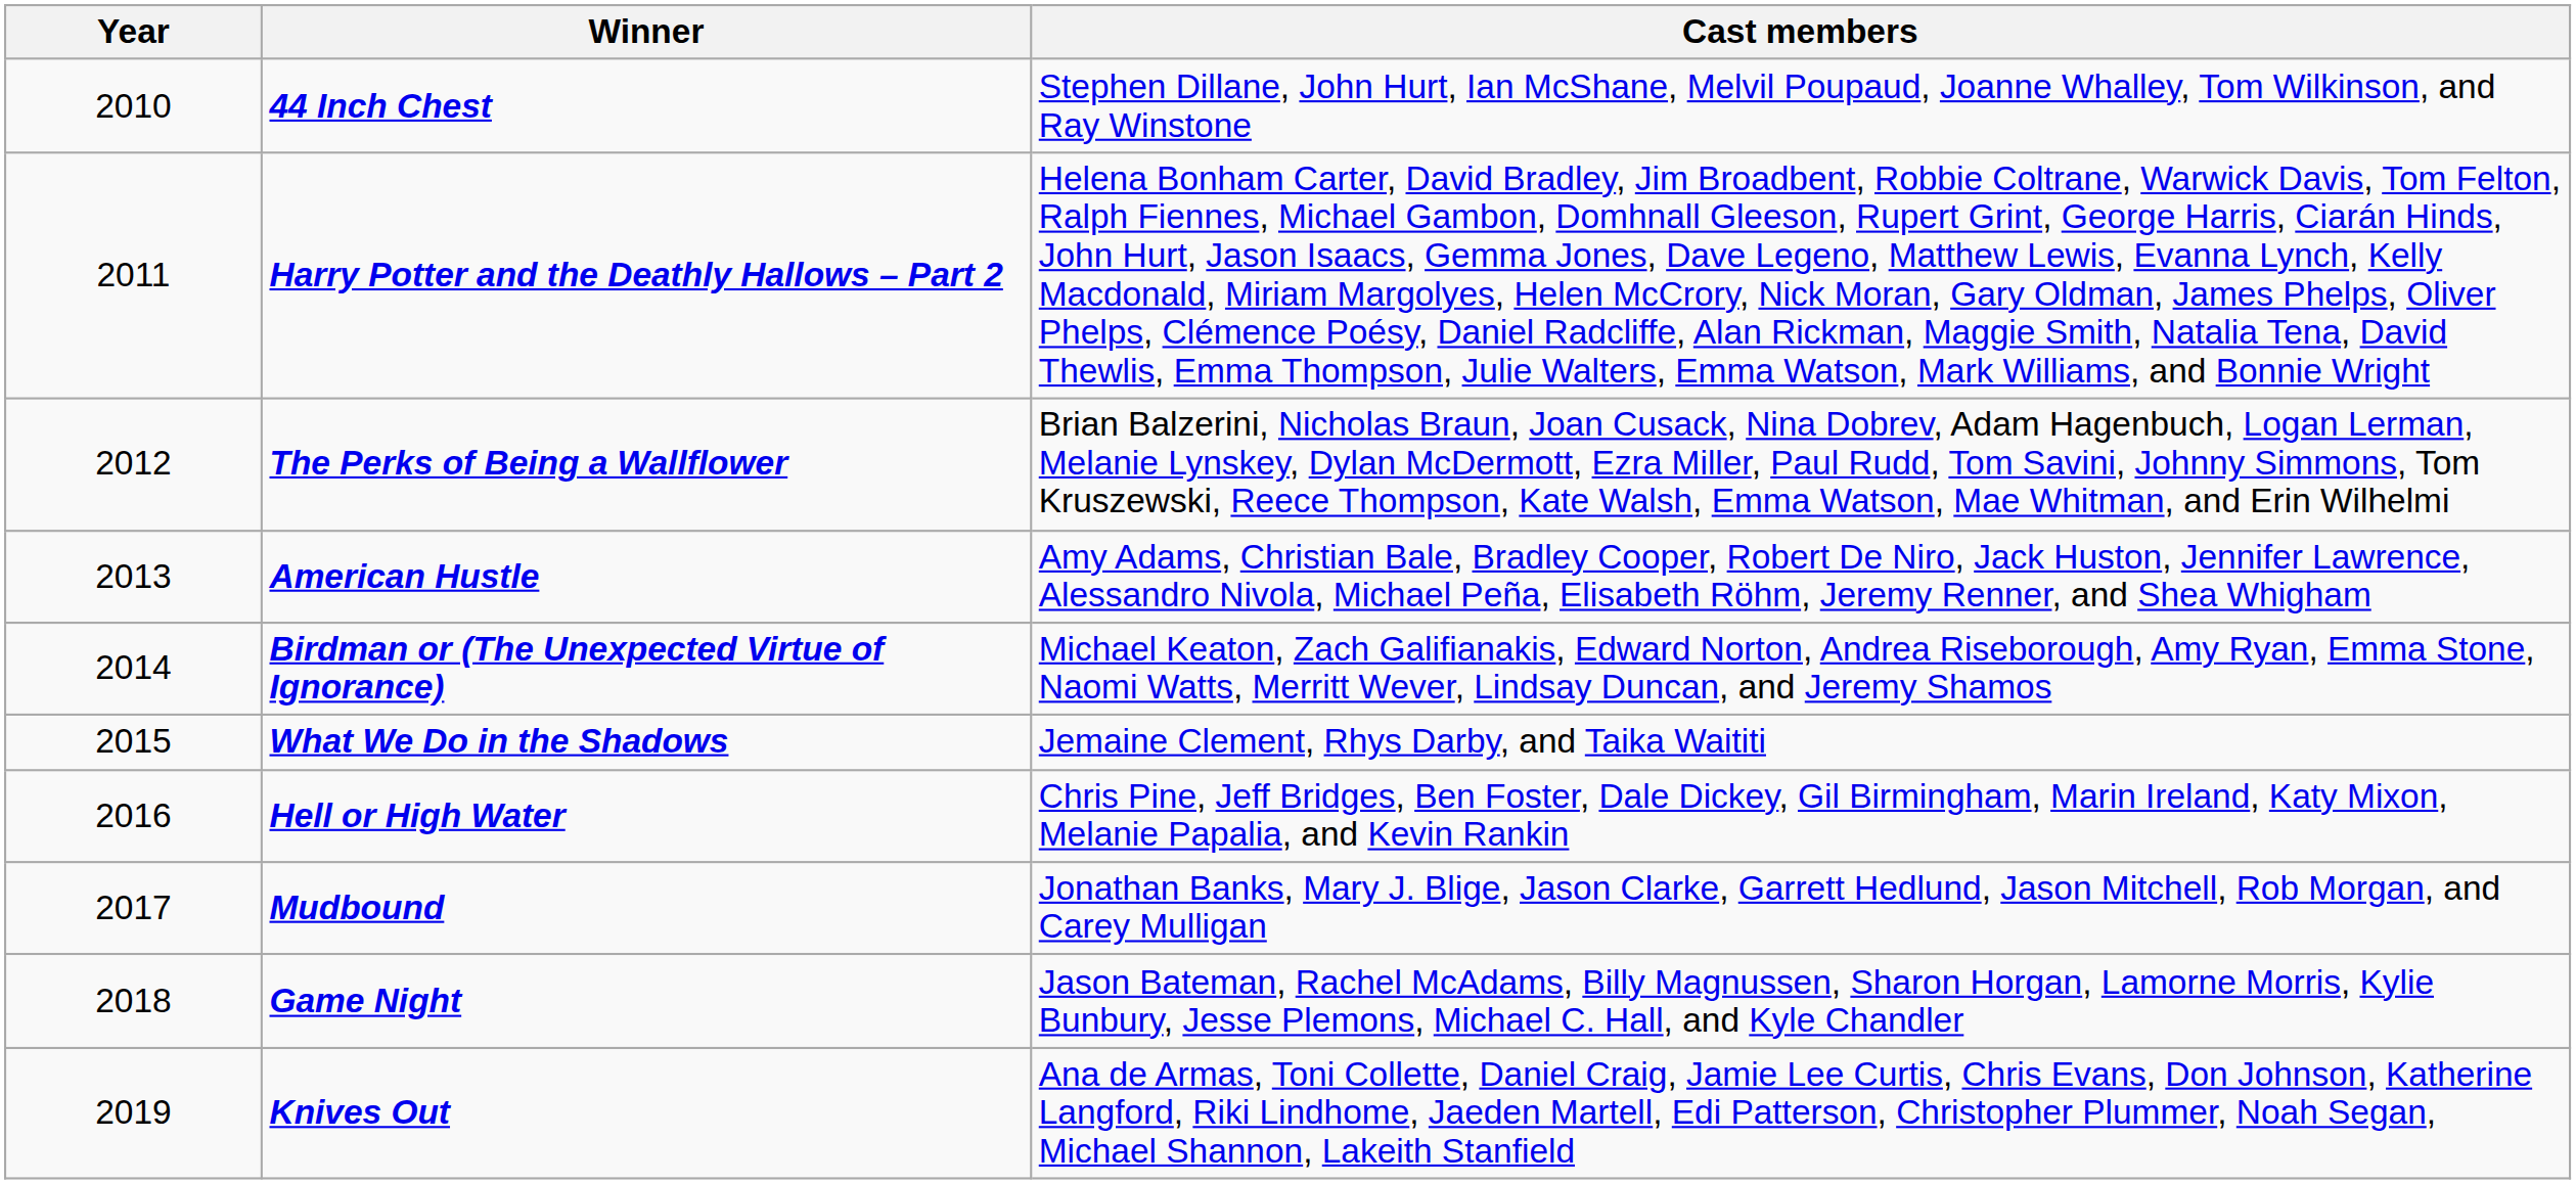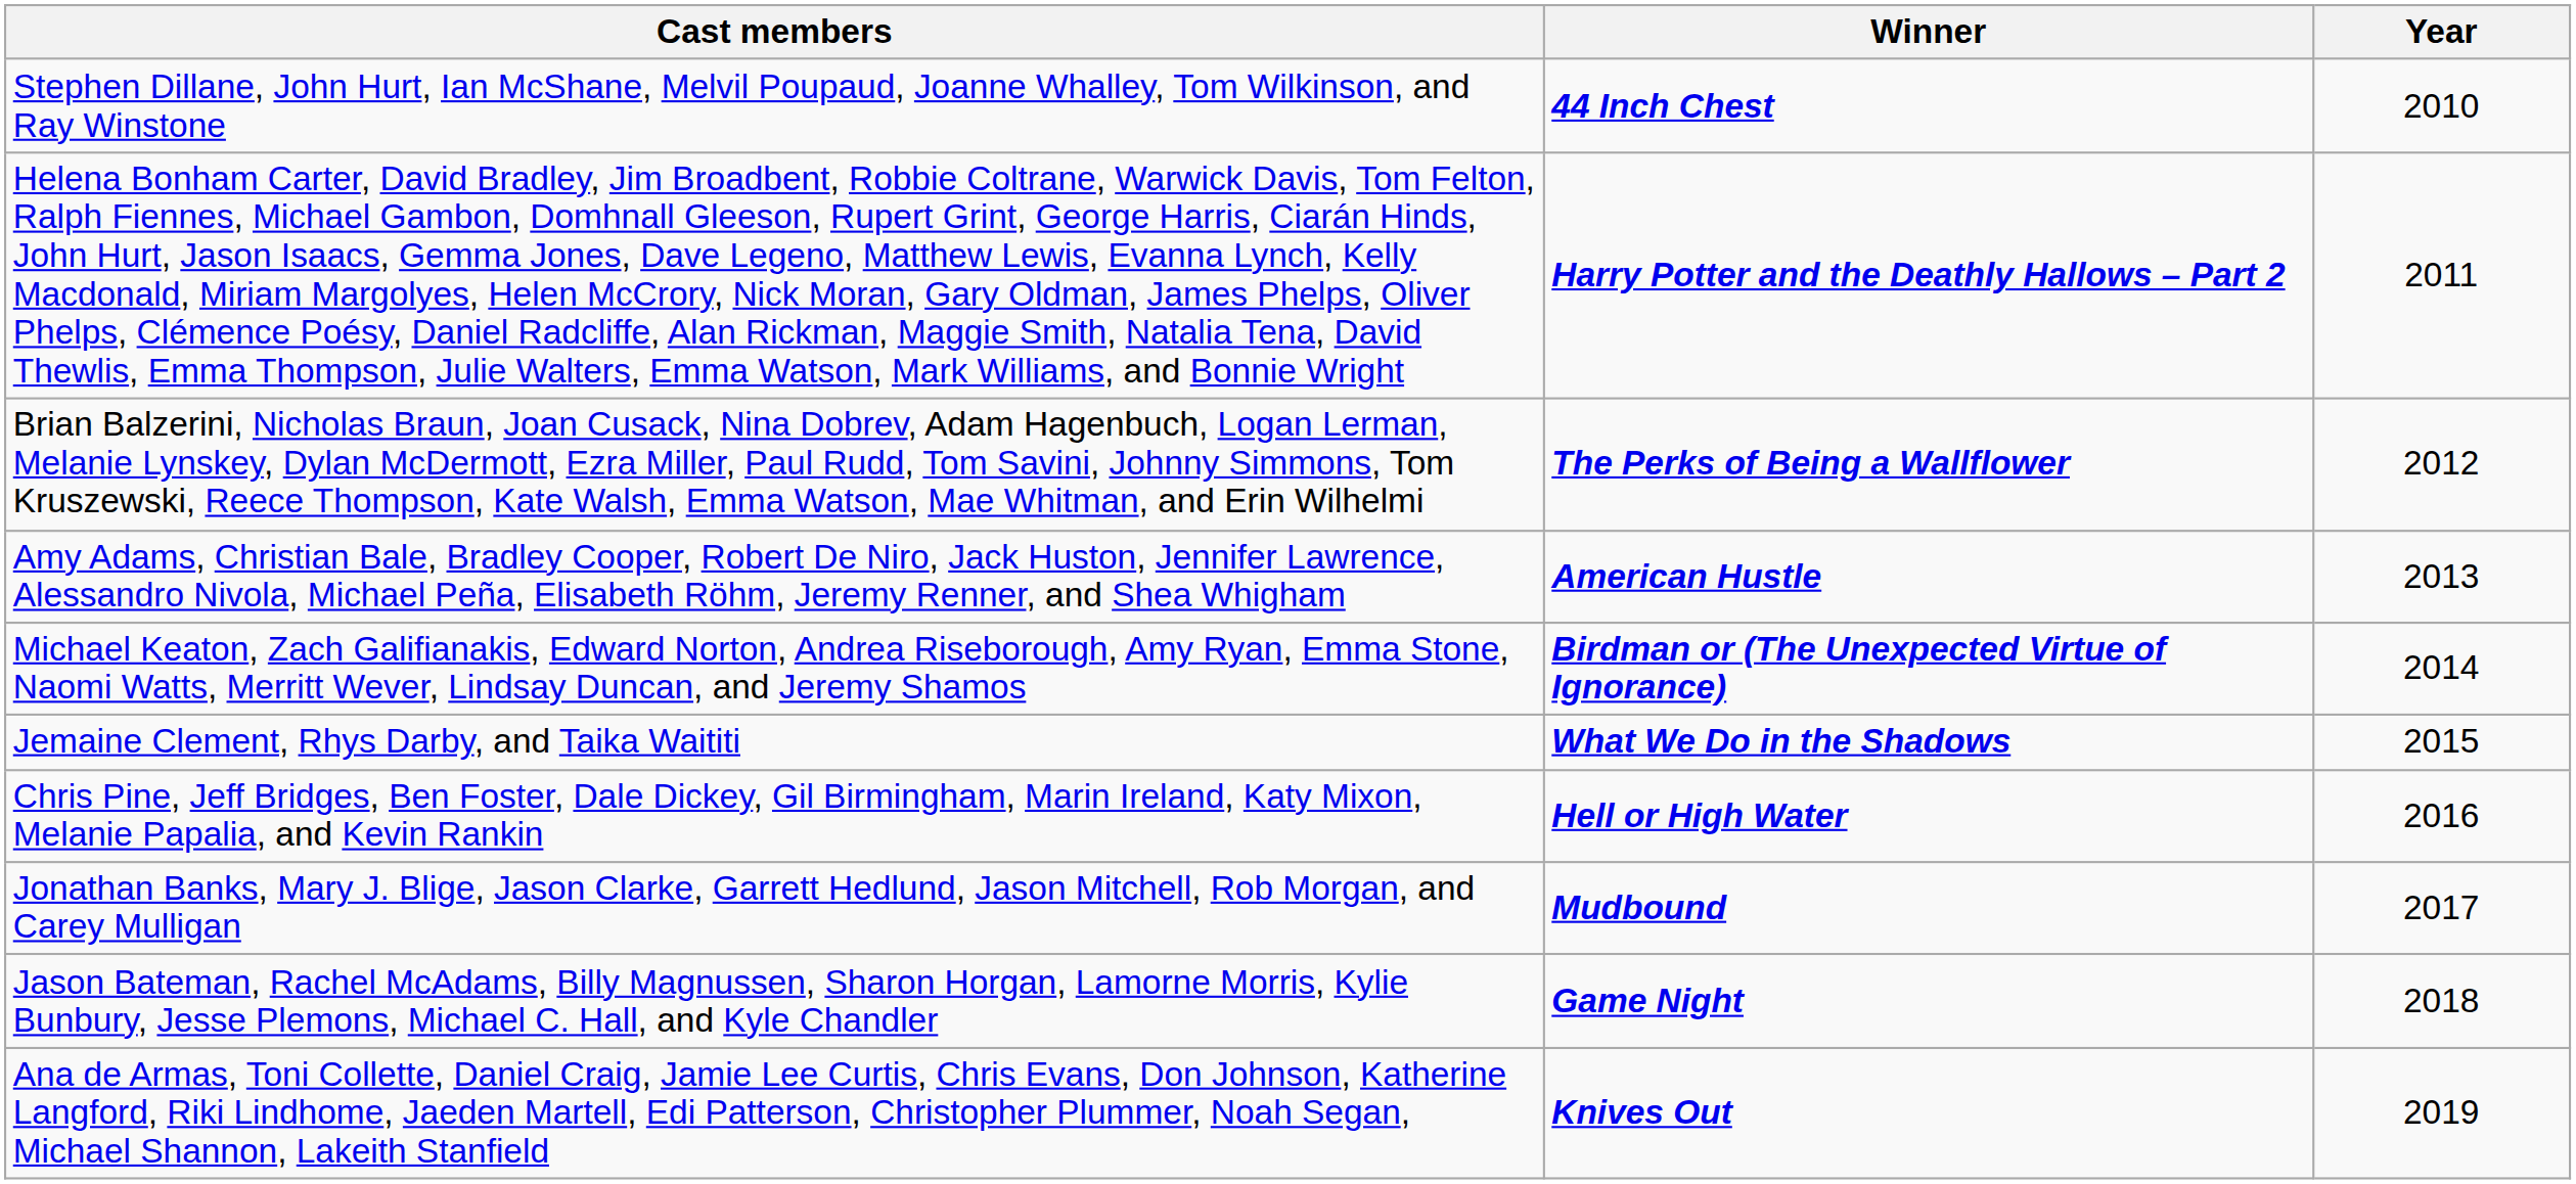columns swapped: Year <-> Cast members
